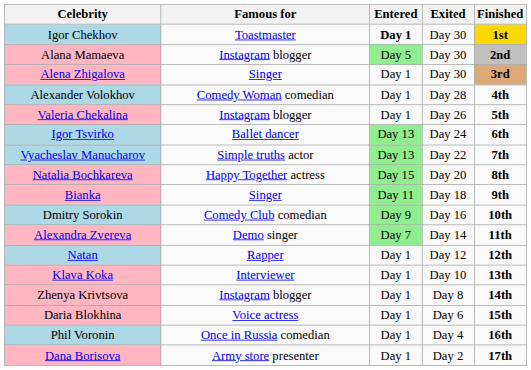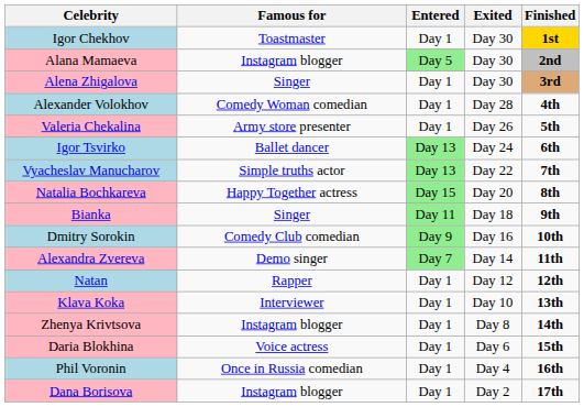Igor Chekhov | Entered: bold -> normal
Valeria Chekalina | Famous for: Instagram blogger -> Army store presenter
Dana Borisova | Famous for: Army store presenter -> Instagram blogger
